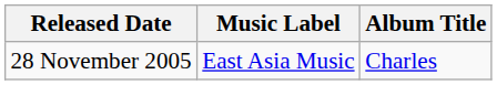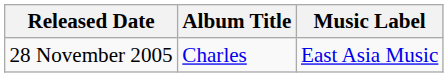columns swapped: Album Title <-> Music Label
